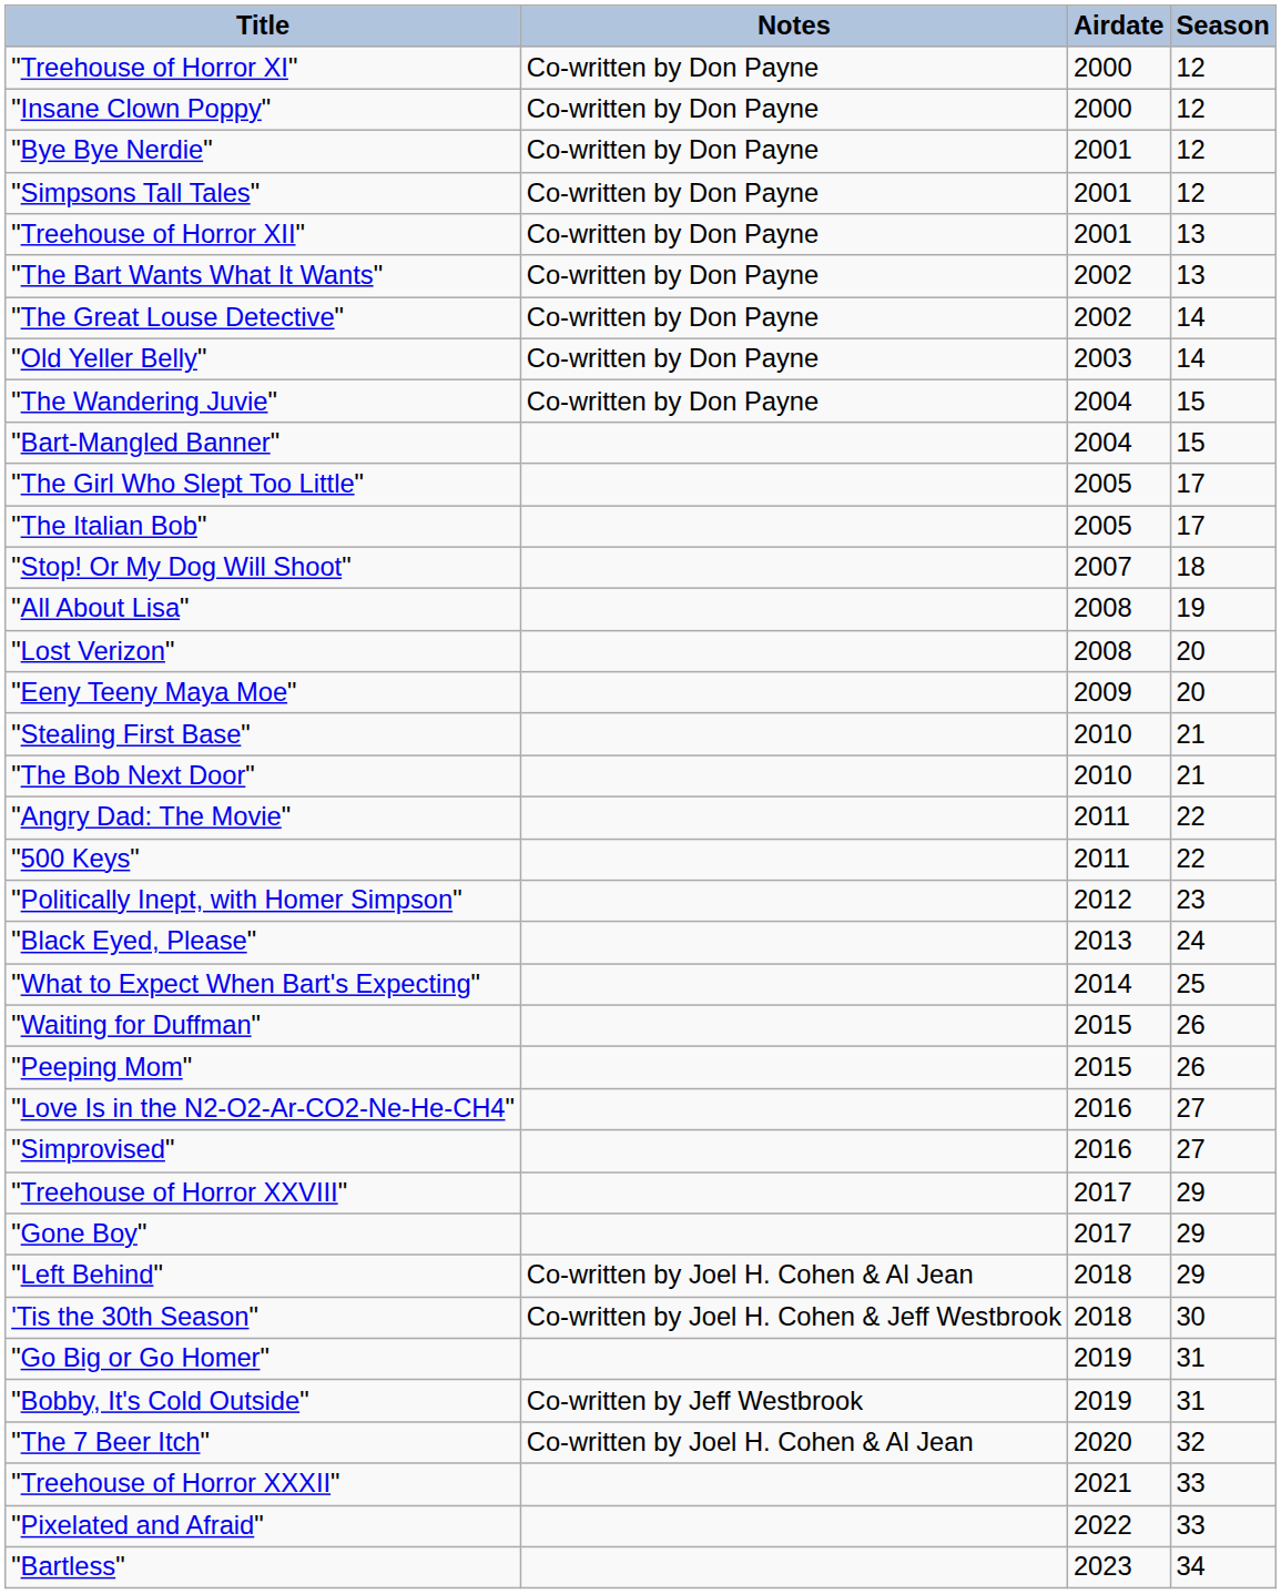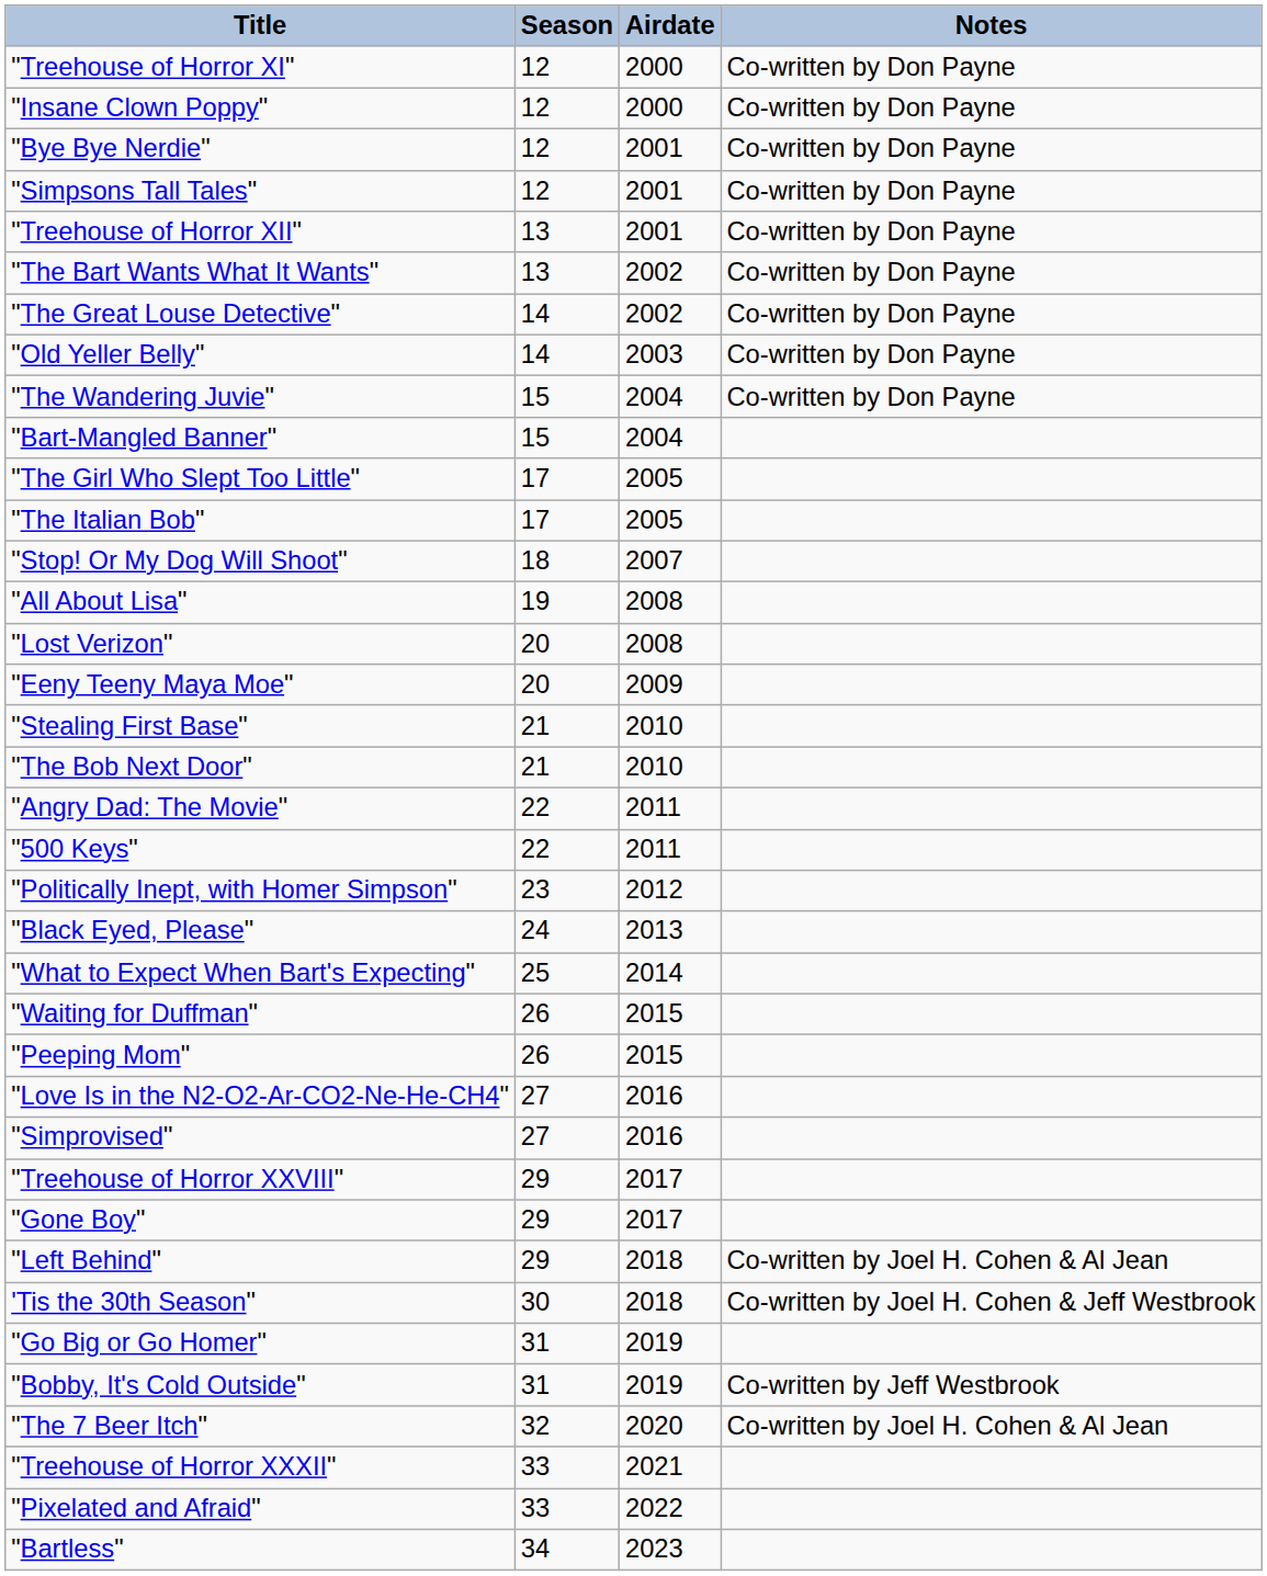columns swapped: Season <-> Notes
